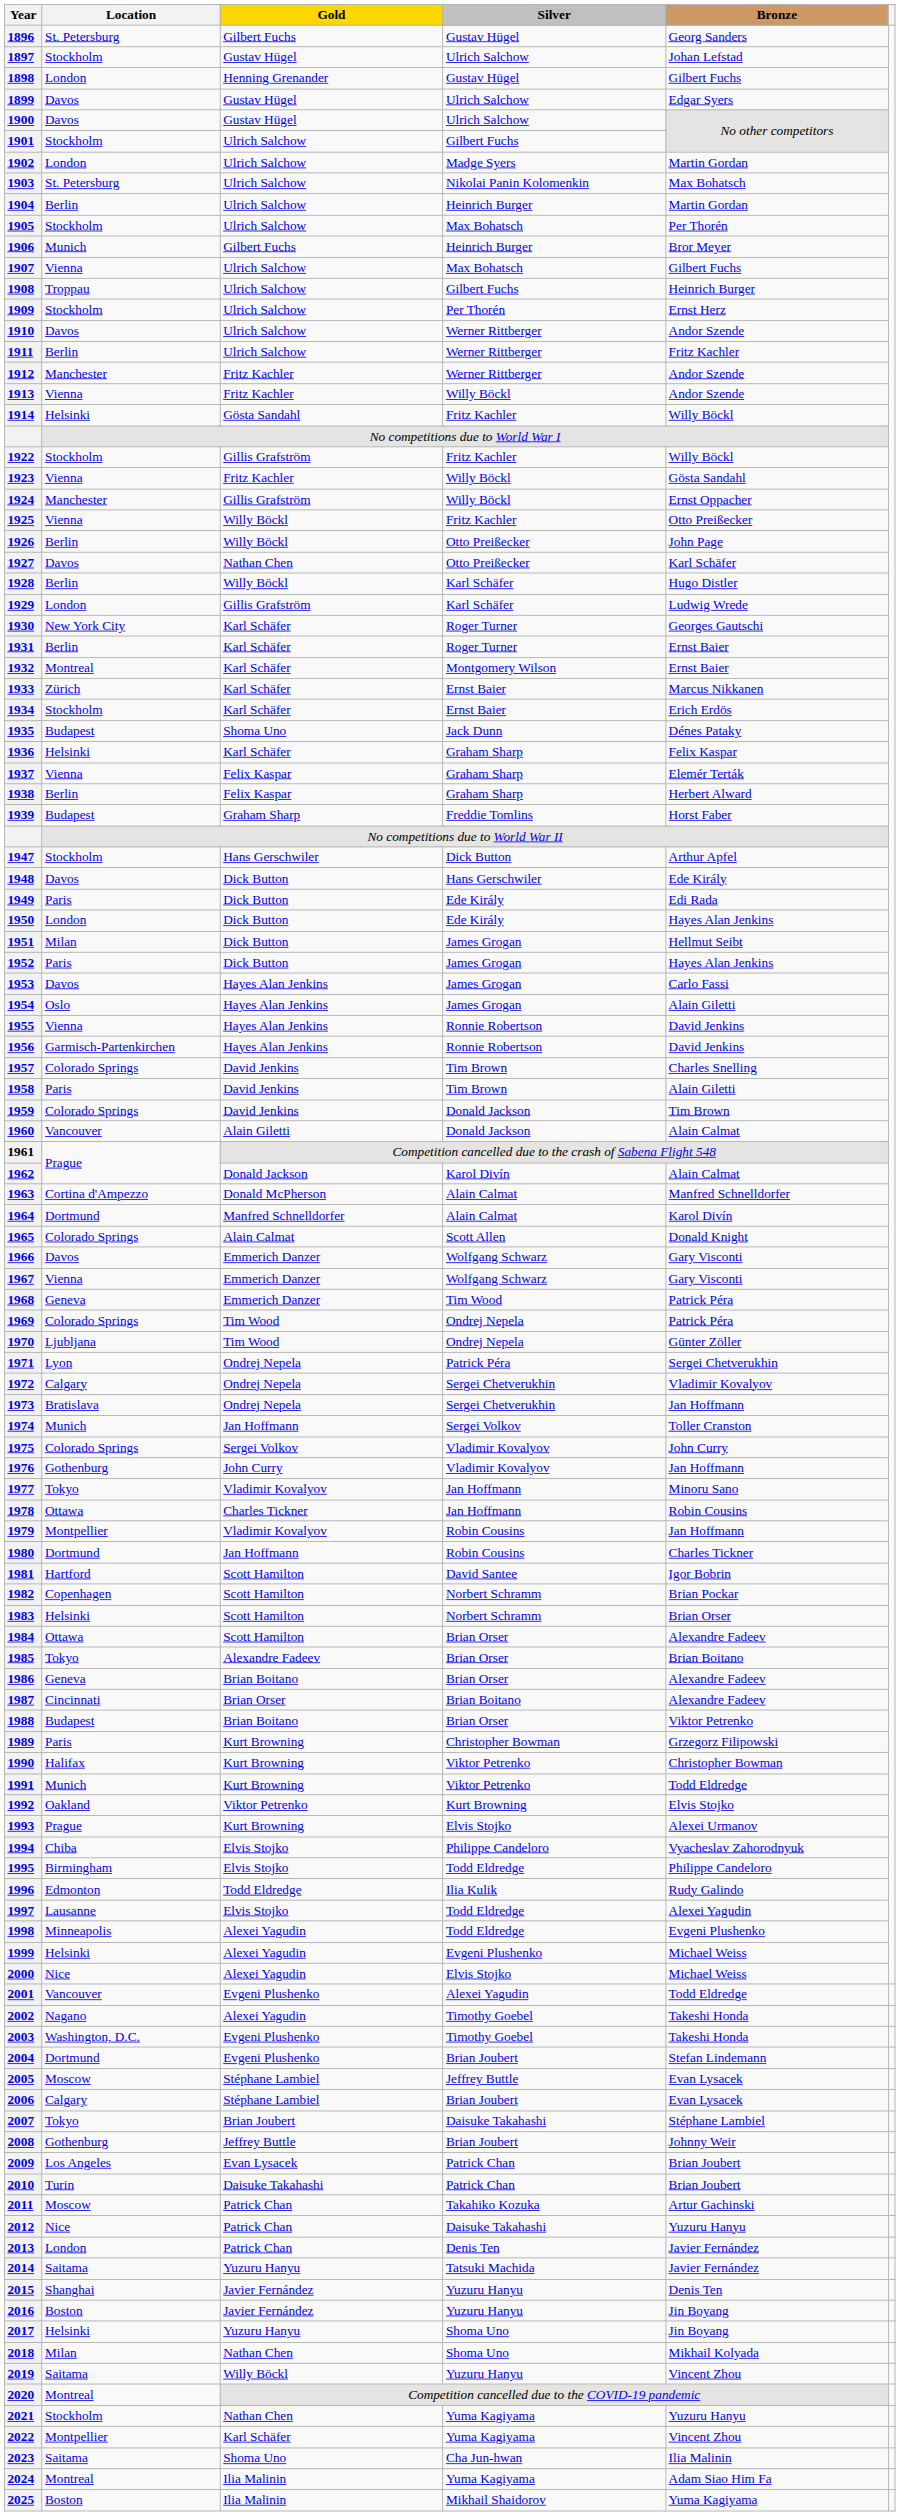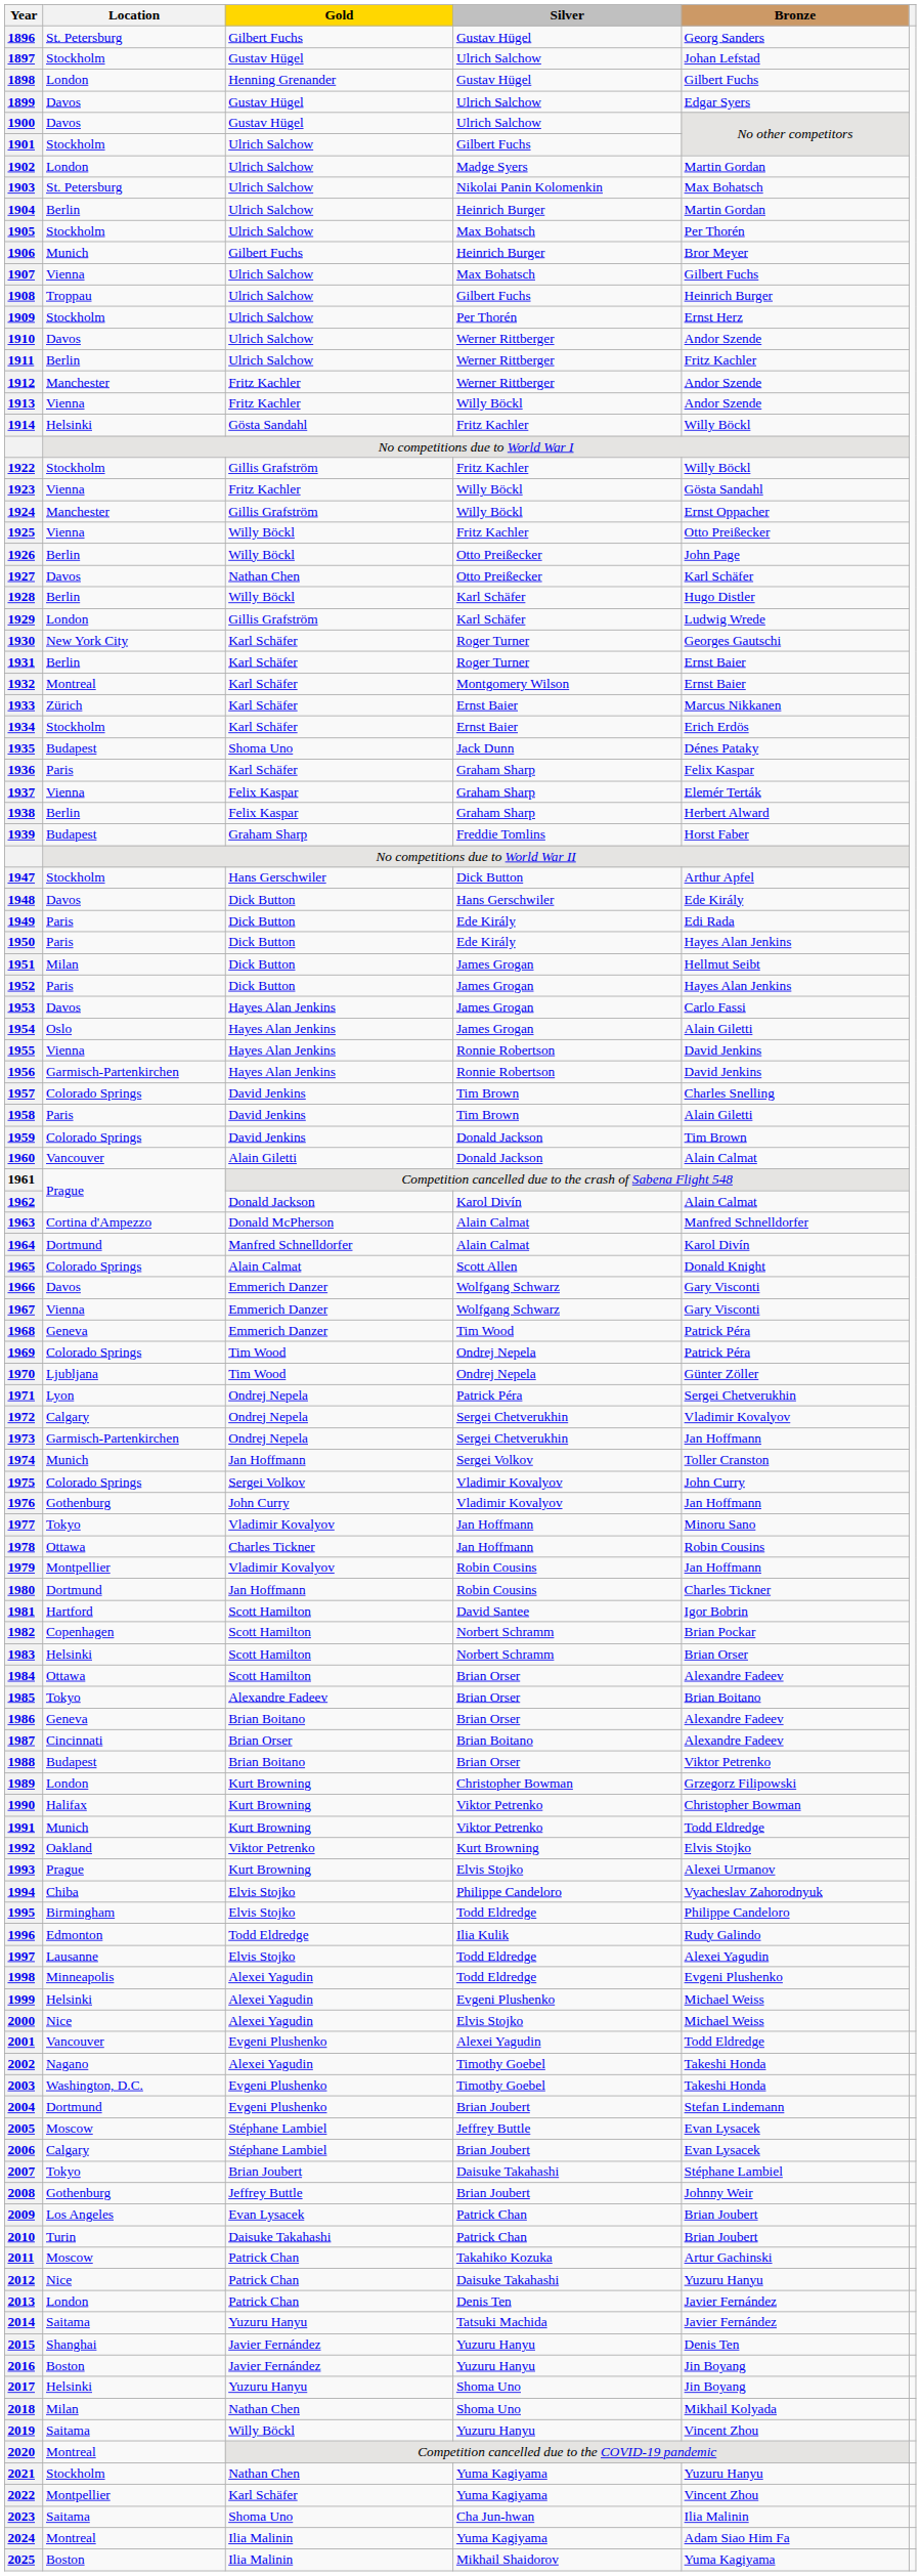1936 | Location: Helsinki -> Paris
1950 | Location: London -> Paris
1973 | Location: Bratislava -> Garmisch-Partenkirchen
1989 | Location: Paris -> London
